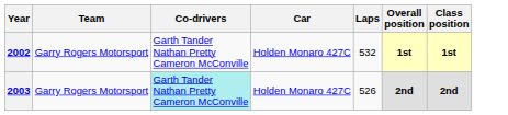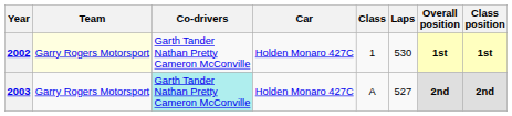+ column: Class | 1 | A
2002 | Team: no background -> lightyellow background
2002 | Laps: 532 -> 530
2003 | Laps: 526 -> 527
